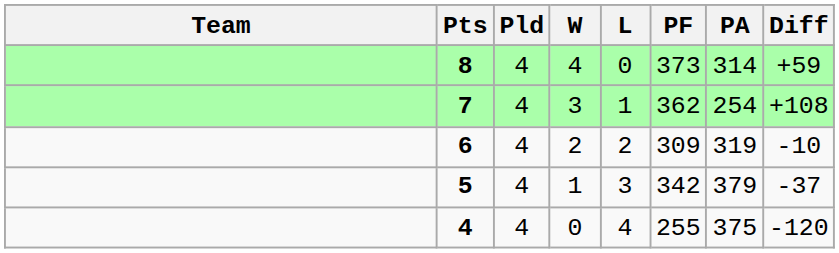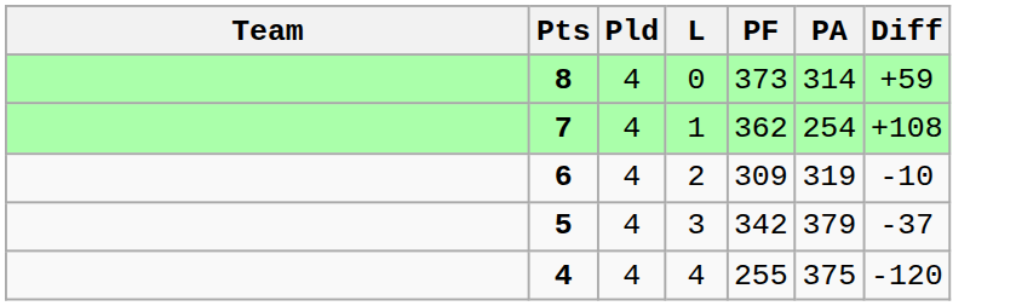- column: W | 4 | 3 | 2 | 1 | 0
